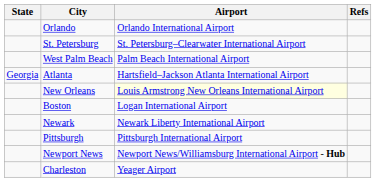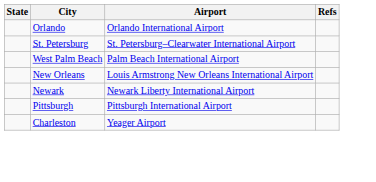- row: Georgia | Atlanta | Hartsfield–Jackson Atlanta International Airport
New Orleans | Airport: lightyellow background -> no background
- row: Boston | Logan International Airport
- row: Newport News | Newport News/Williamsburg International Airport - Hub
